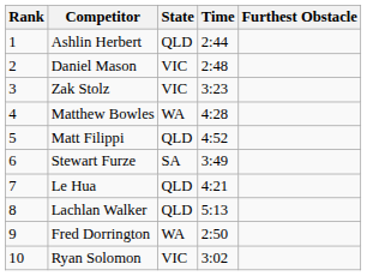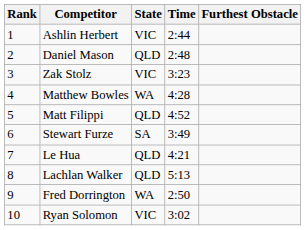Ashlin Herbert | State: QLD -> VIC
Daniel Mason | State: VIC -> QLD
